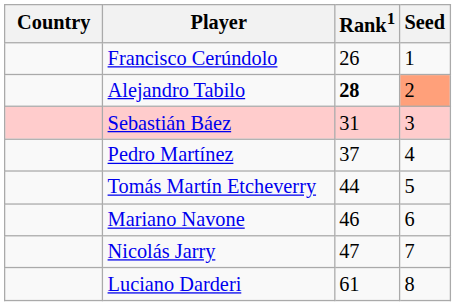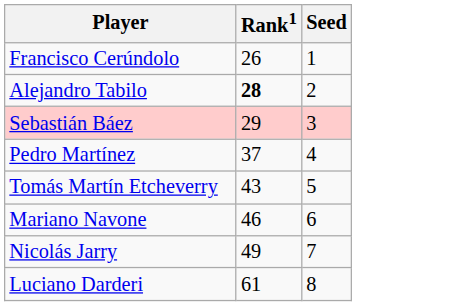- column: Country
Alejandro Tabilo | Seed: lightsalmon background -> no background
Sebastián Báez | Rank1: 31 -> 29
Tomás Martín Etcheverry | Rank1: 44 -> 43
Nicolás Jarry | Rank1: 47 -> 49
